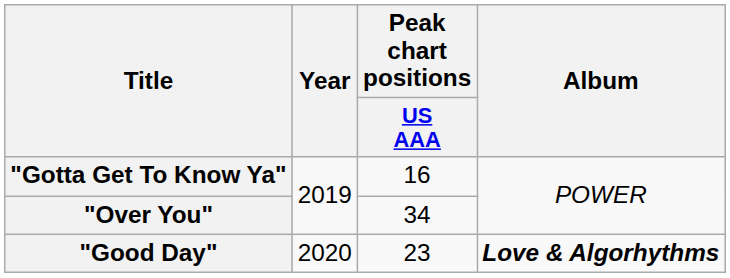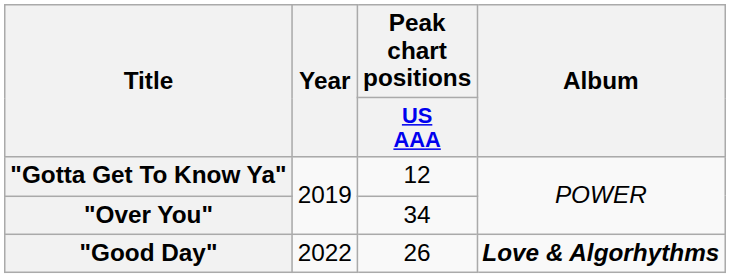"Gotta Get To Know Ya" | Peak chart positions / US AAA: 16 -> 12
"Good Day" | Year: 2020 -> 2022
"Good Day" | Peak chart positions / US AAA: 23 -> 26
